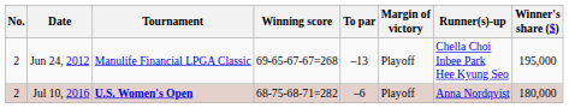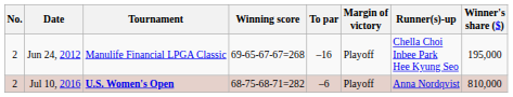Jun 24, 2012 | To par: –13 -> –16
Jul 10, 2016 | Winner's share ($): 180,000 -> 810,000
